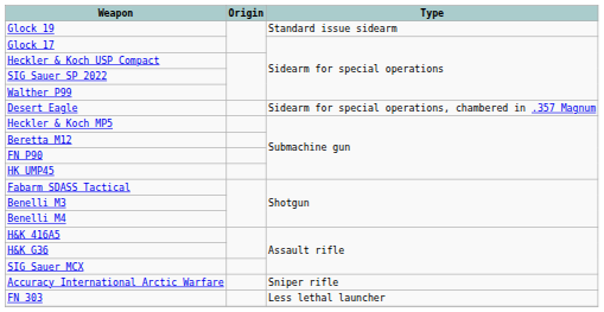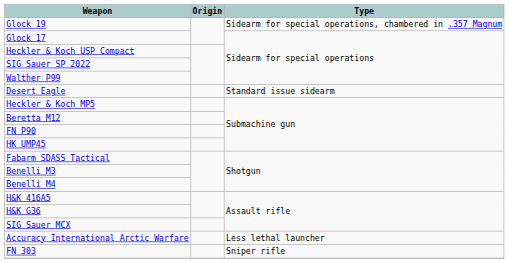Glock 19 | Type: Standard issue sidearm -> Sidearm for special operations, chambered in .357 Magnum
Desert Eagle | Type: Sidearm for special operations, chambered in .357 Magnum -> Standard issue sidearm
Accuracy International Arctic Warfare | Type: Sniper rifle -> Less lethal launcher
FN 303 | Type: Less lethal launcher -> Sniper rifle
